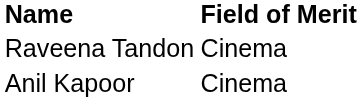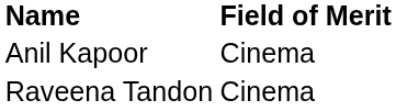rows swapped: Anil Kapoor <-> Raveena Tandon
